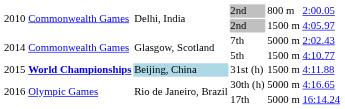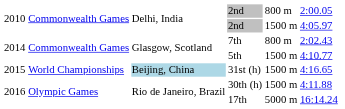7th | column 5: 5000 m -> 800 m
31st (h) | column 2: bold -> normal
31st (h) | column 6: 4:11.88 -> 4:16.65
30th (h) | column 5: 5000 m -> 1500 m
30th (h) | column 6: 4:16.65 -> 4:11.88
